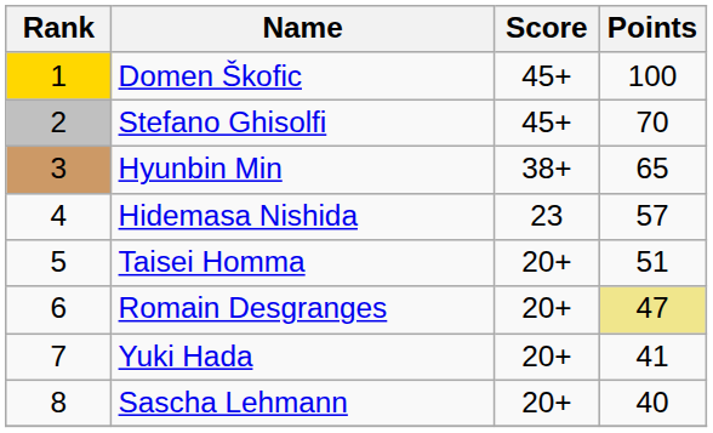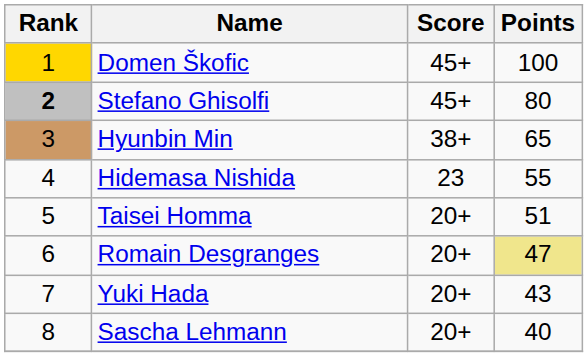Stefano Ghisolfi | Rank: normal -> bold
Stefano Ghisolfi | Points: 70 -> 80
Hidemasa Nishida | Points: 57 -> 55
Yuki Hada | Points: 41 -> 43
